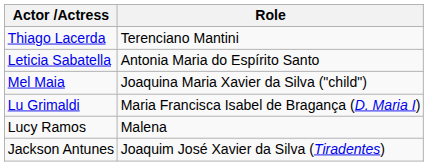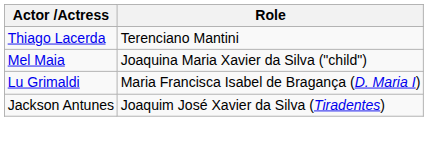- row: Leticia Sabatella | Antonia Maria do Espírito Santo
- row: Lucy Ramos | Malena
